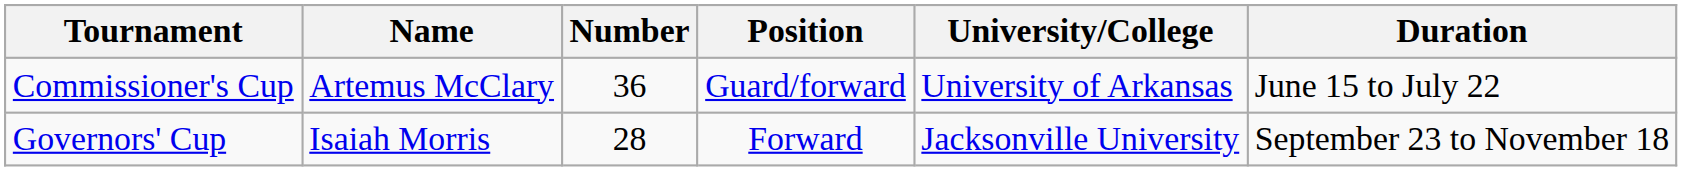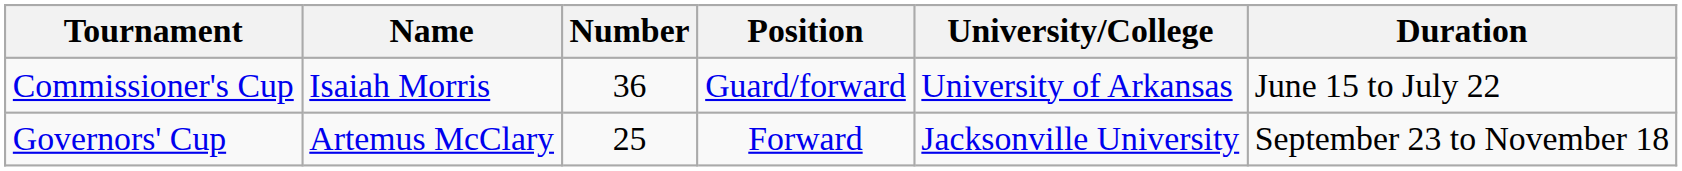Commissioner's Cup | Name: Artemus McClary -> Isaiah Morris
Governors' Cup | Name: Isaiah Morris -> Artemus McClary
Governors' Cup | Number: 28 -> 25
